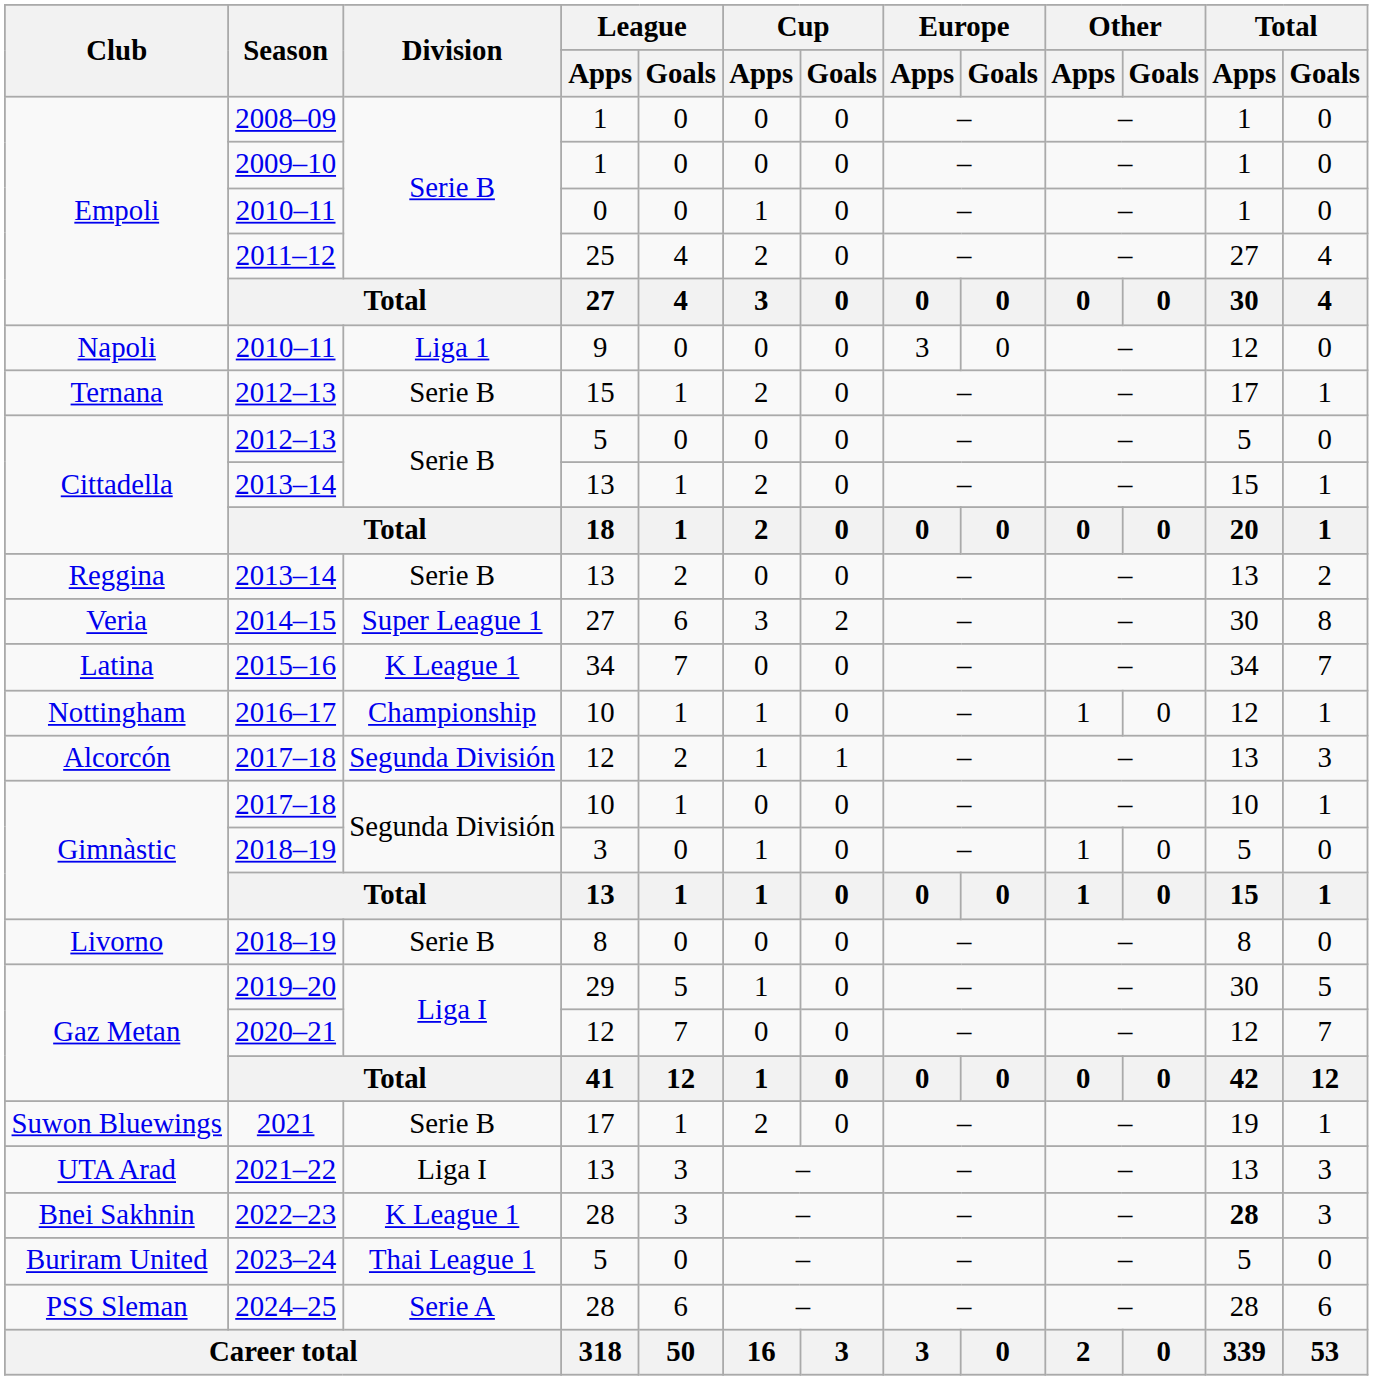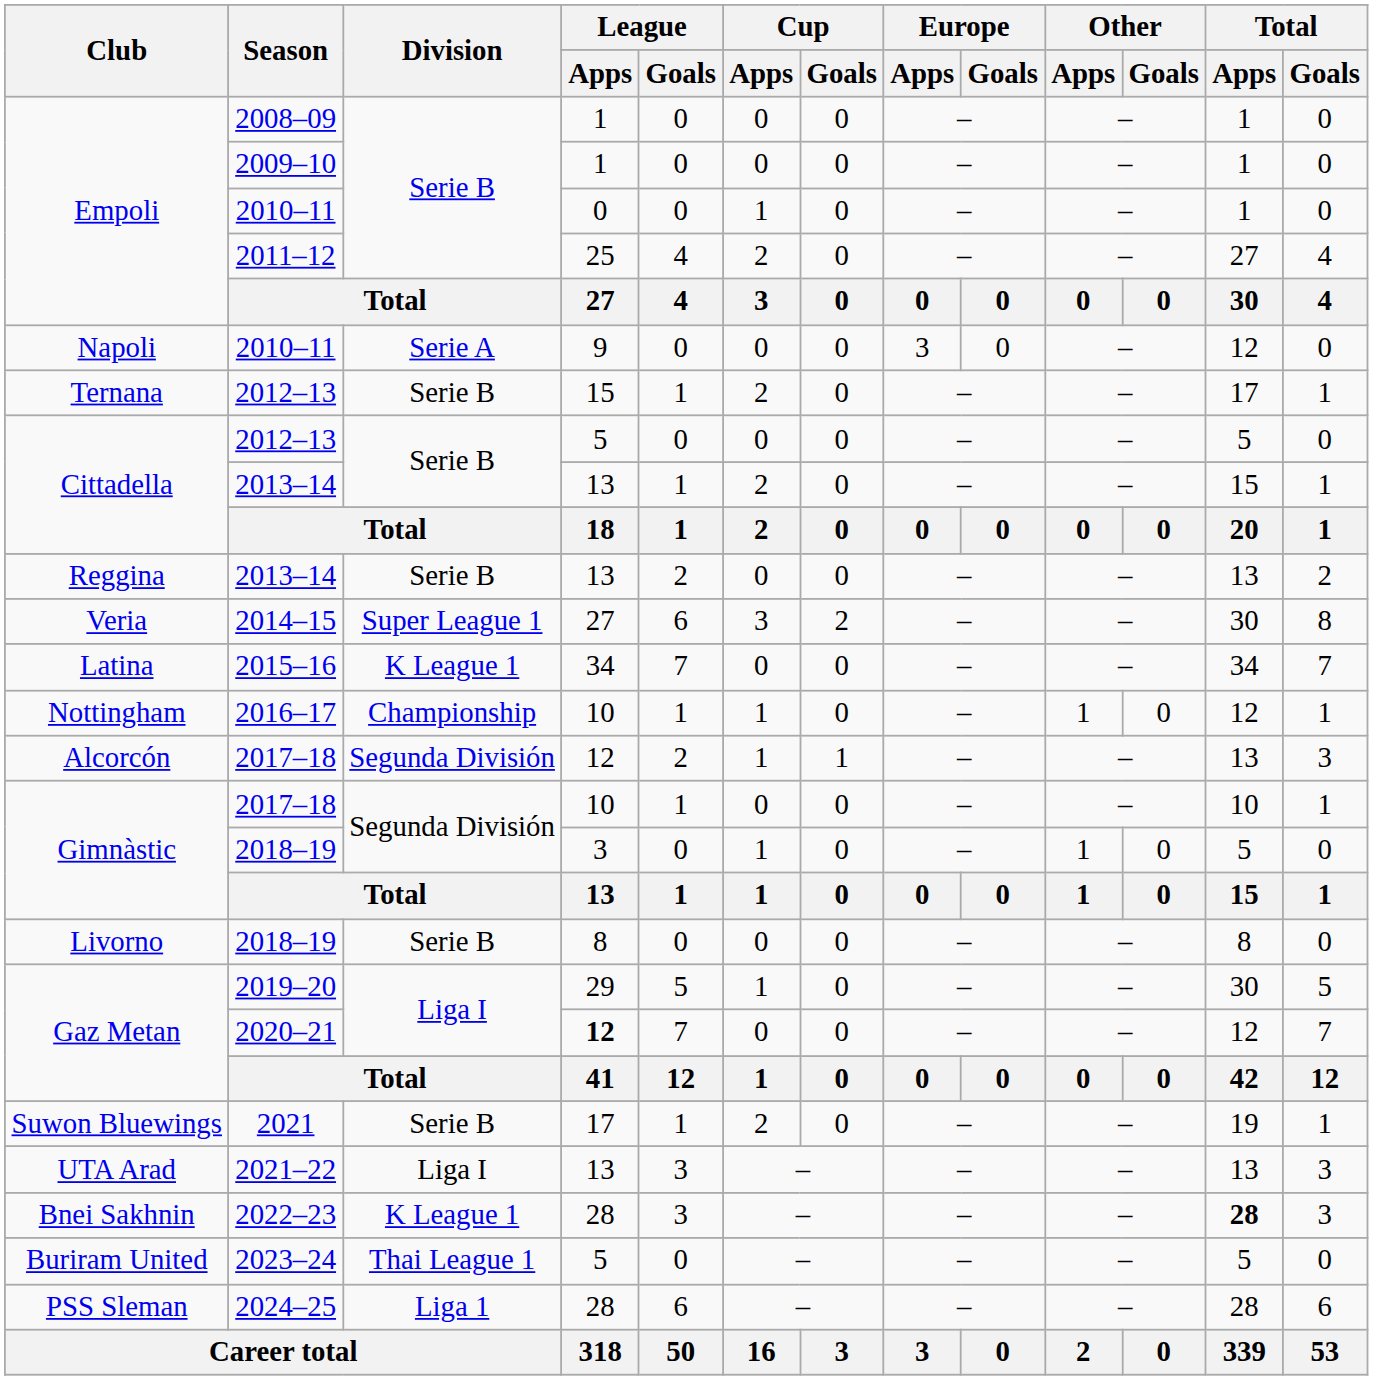Napoli / 2010–11 | Division: Liga 1 -> Serie A
2020–21 | League / Apps: normal -> bold
2024–25 | Division: Serie A -> Liga 1
